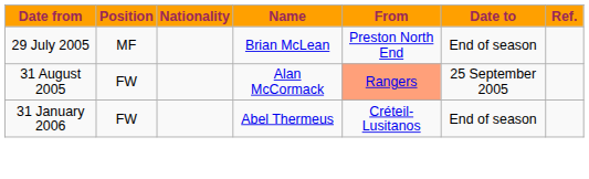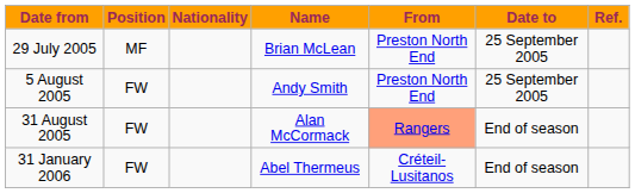29 July 2005 | Date to: End of season -> 25 September 2005
+ row: 5 August 2005 | FW | Andy Smith | Preston North End | 25 September 2005
31 August 2005 | Date to: 25 September 2005 -> End of season
